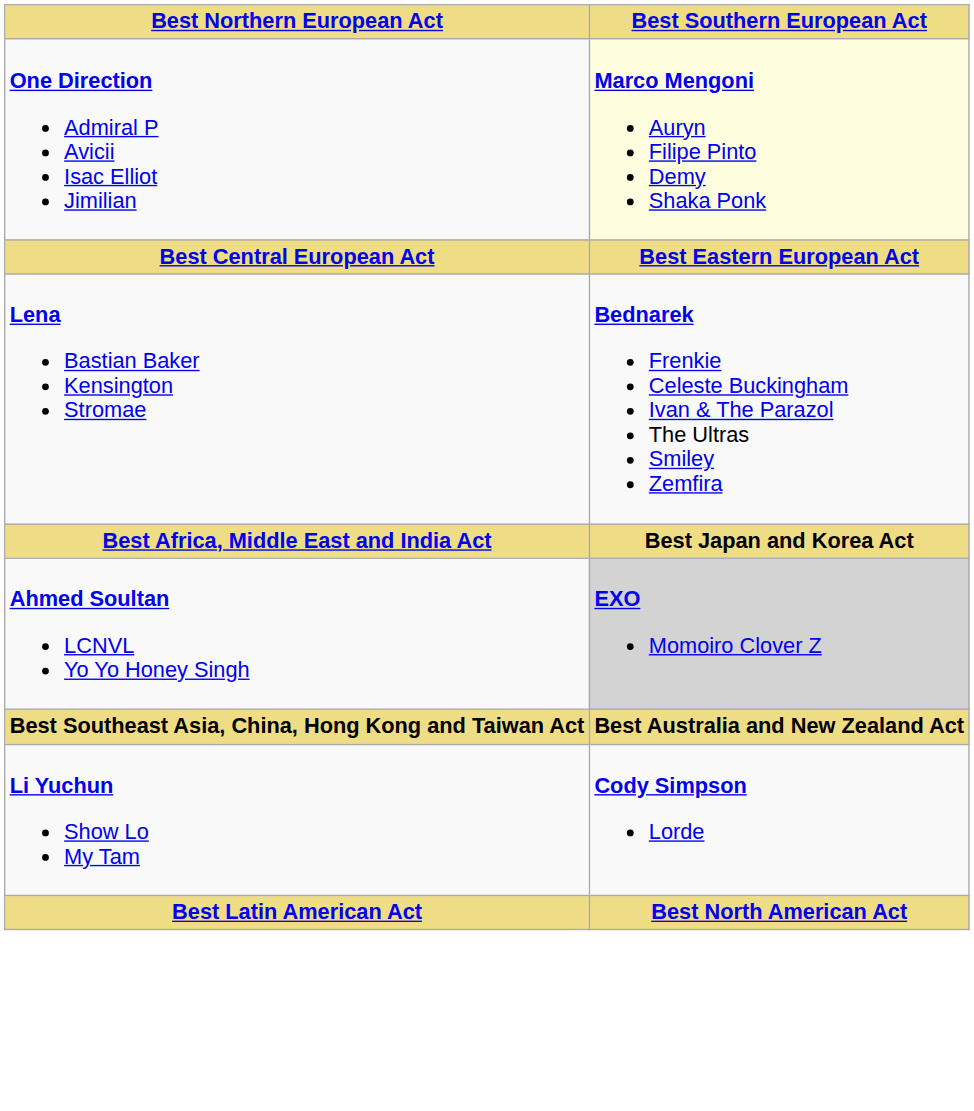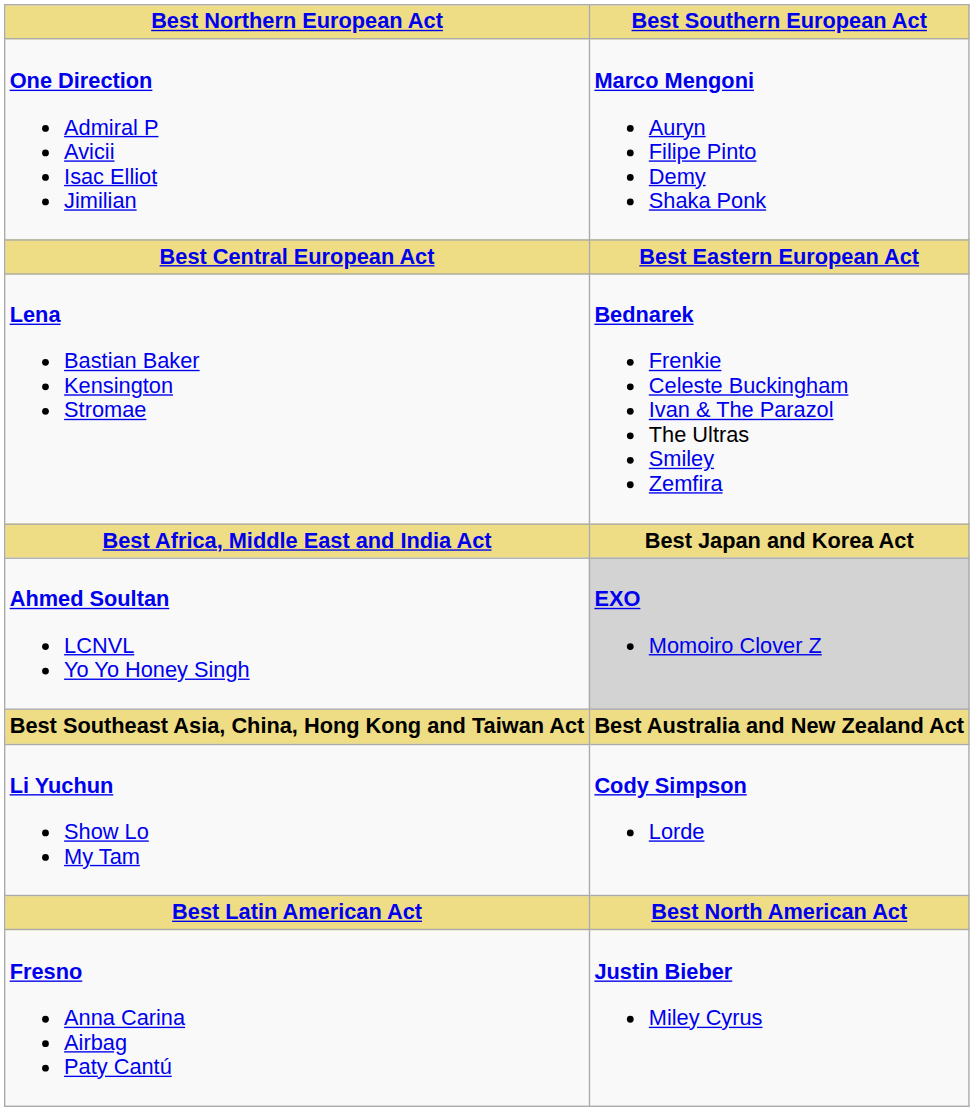One Direction Admiral P Avicii Isac Elliot Jimilian | Best Southern European Act: lightyellow background -> no background
+ row: Fresno Anna Carina Airbag Paty Cantú | Justin Bieber Miley Cyrus
